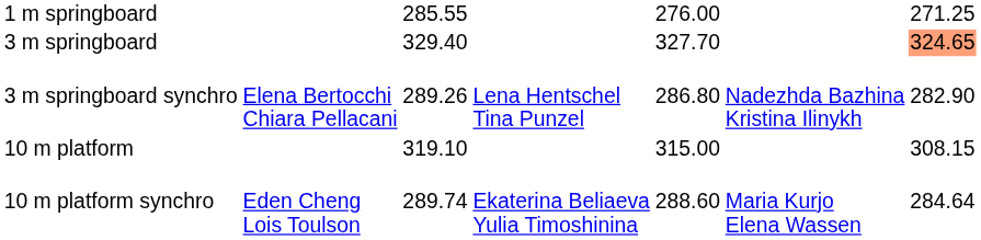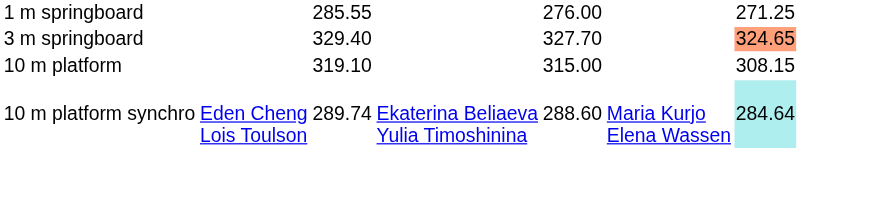- row: 3 m springboard synchro | Elena Bertocchi Chiara Pellacani | 289.26 | Lena Hentschel Tina Punzel | 286.80 | Nadezhda Bazhina Kristina Ilinykh | 282.90
10 m platform synchro | column 7: no background -> paleturquoise background
